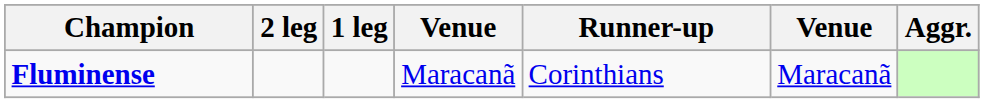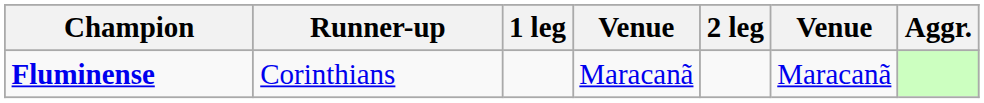columns swapped: Runner-up <-> 2 leg
